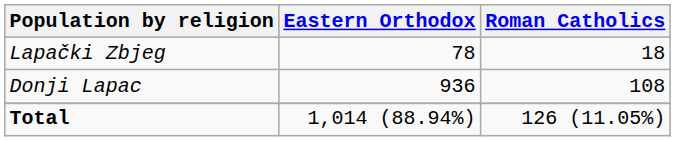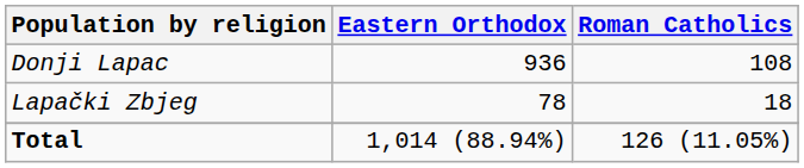rows swapped: Donji Lapac <-> Lapački Zbjeg
